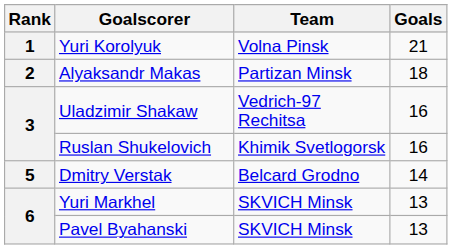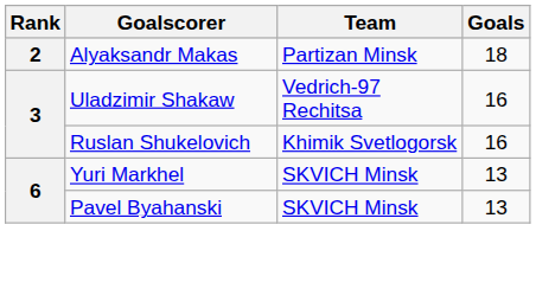- row: 1 | Yuri Korolyuk | Volna Pinsk | 21
- row: 5 | Dmitry Verstak | Belcard Grodno | 14
